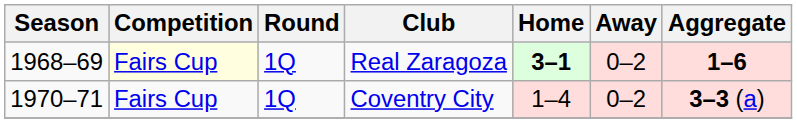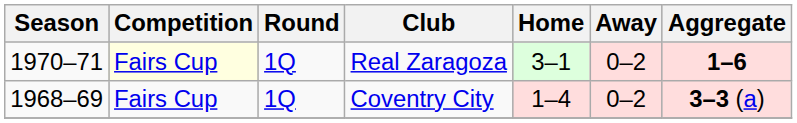Real Zaragoza | Season: 1968–69 -> 1970–71
Real Zaragoza | Home: bold -> normal
Coventry City | Season: 1970–71 -> 1968–69
